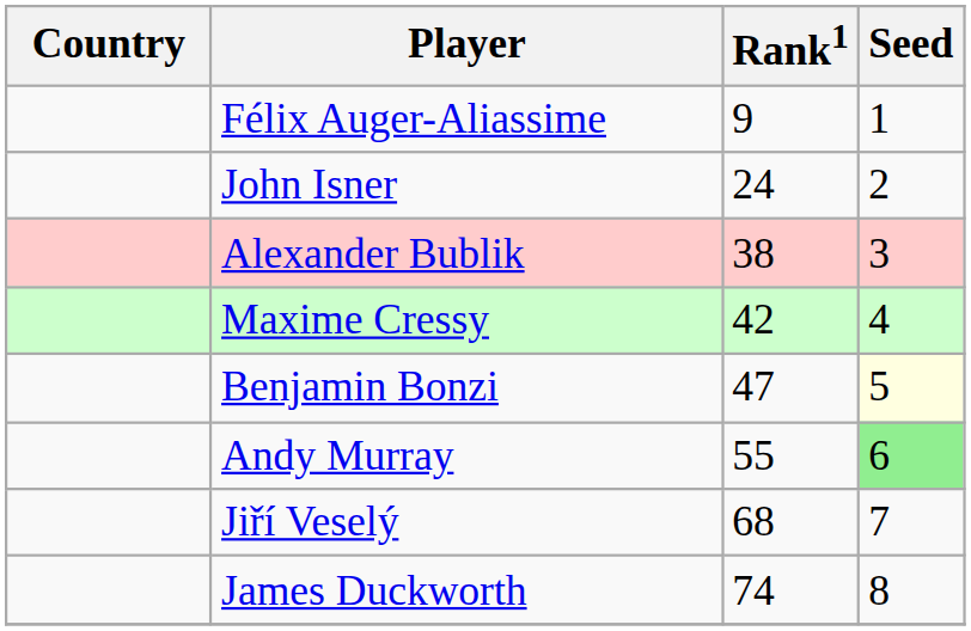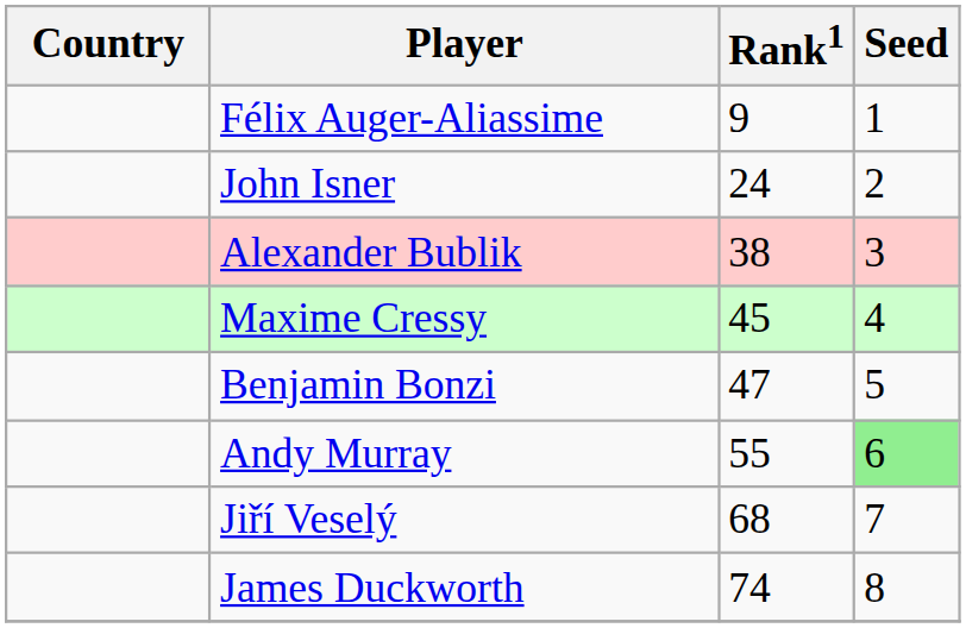Maxime Cressy | Rank1: 42 -> 45
Benjamin Bonzi | Seed: lightyellow background -> no background
